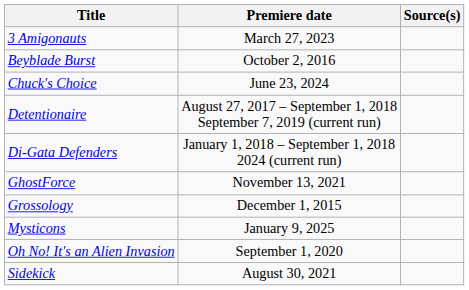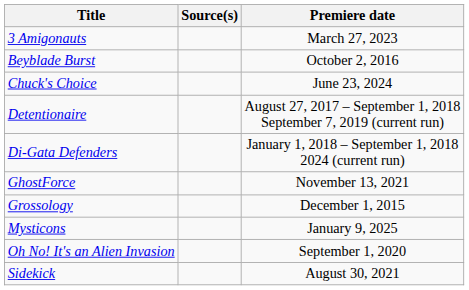columns swapped: Premiere date <-> Source(s)
